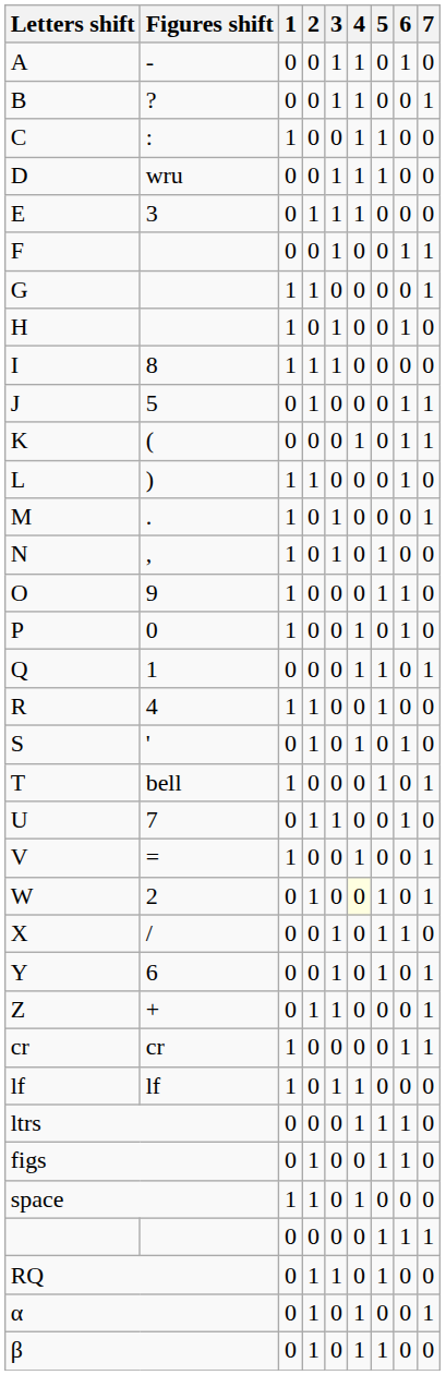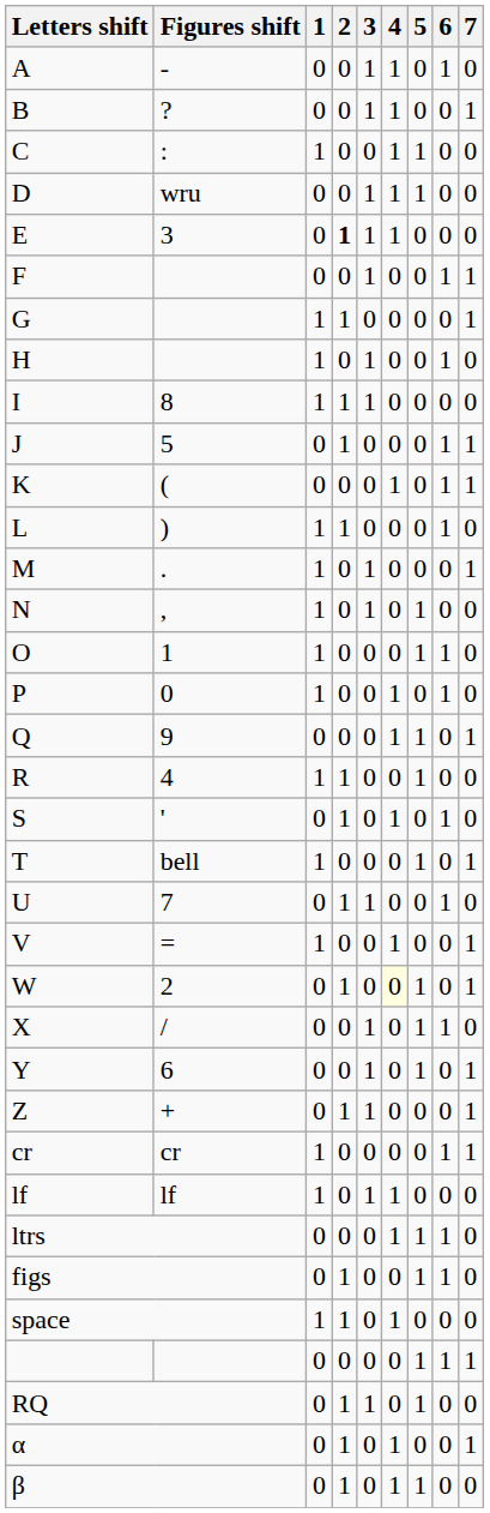E | 2: normal -> bold
O | Figures shift: 9 -> 1
Q | Figures shift: 1 -> 9
